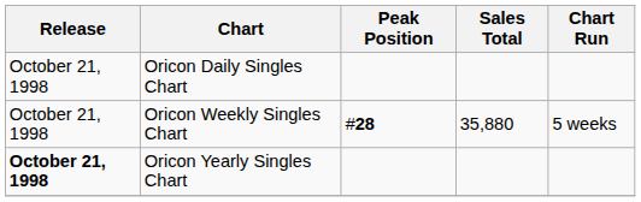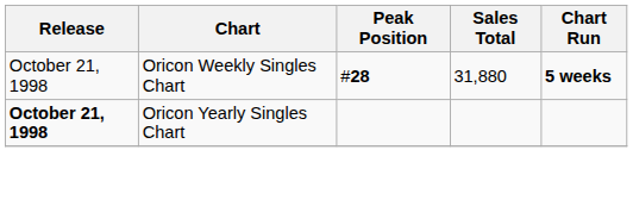- row: October 21, 1998 | Oricon Daily Singles Chart
Oricon Weekly Singles Chart | Sales Total: 35,880 -> 31,880
Oricon Weekly Singles Chart | Chart Run: normal -> bold
